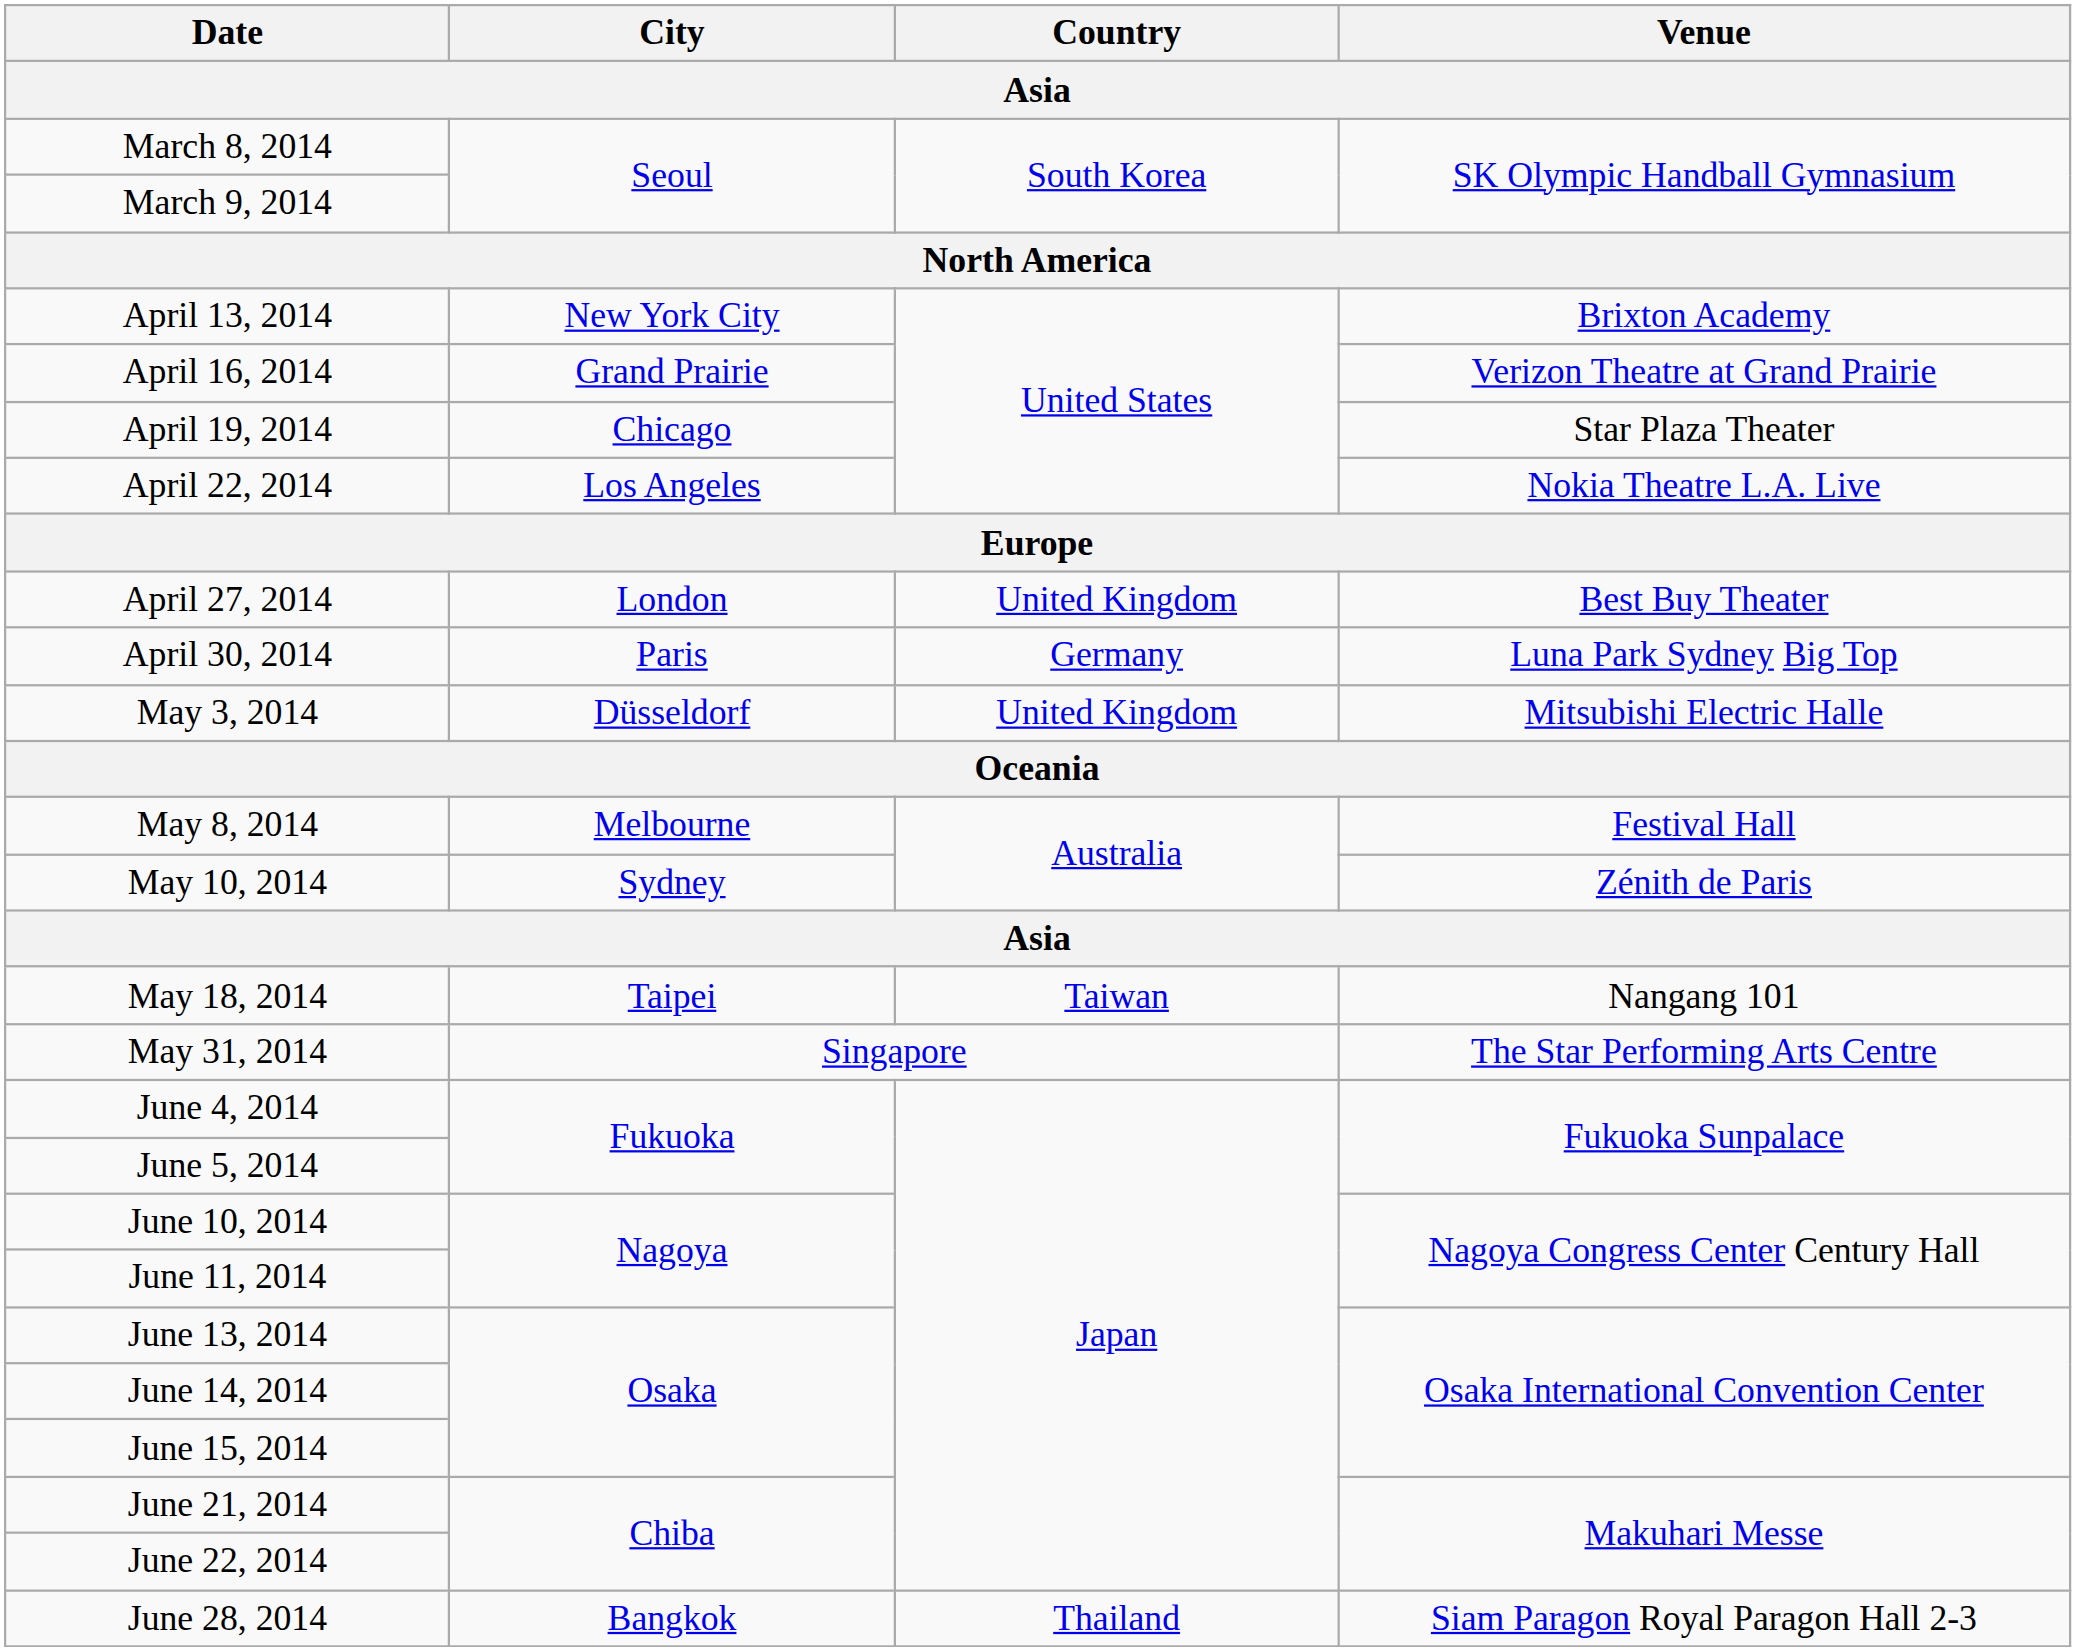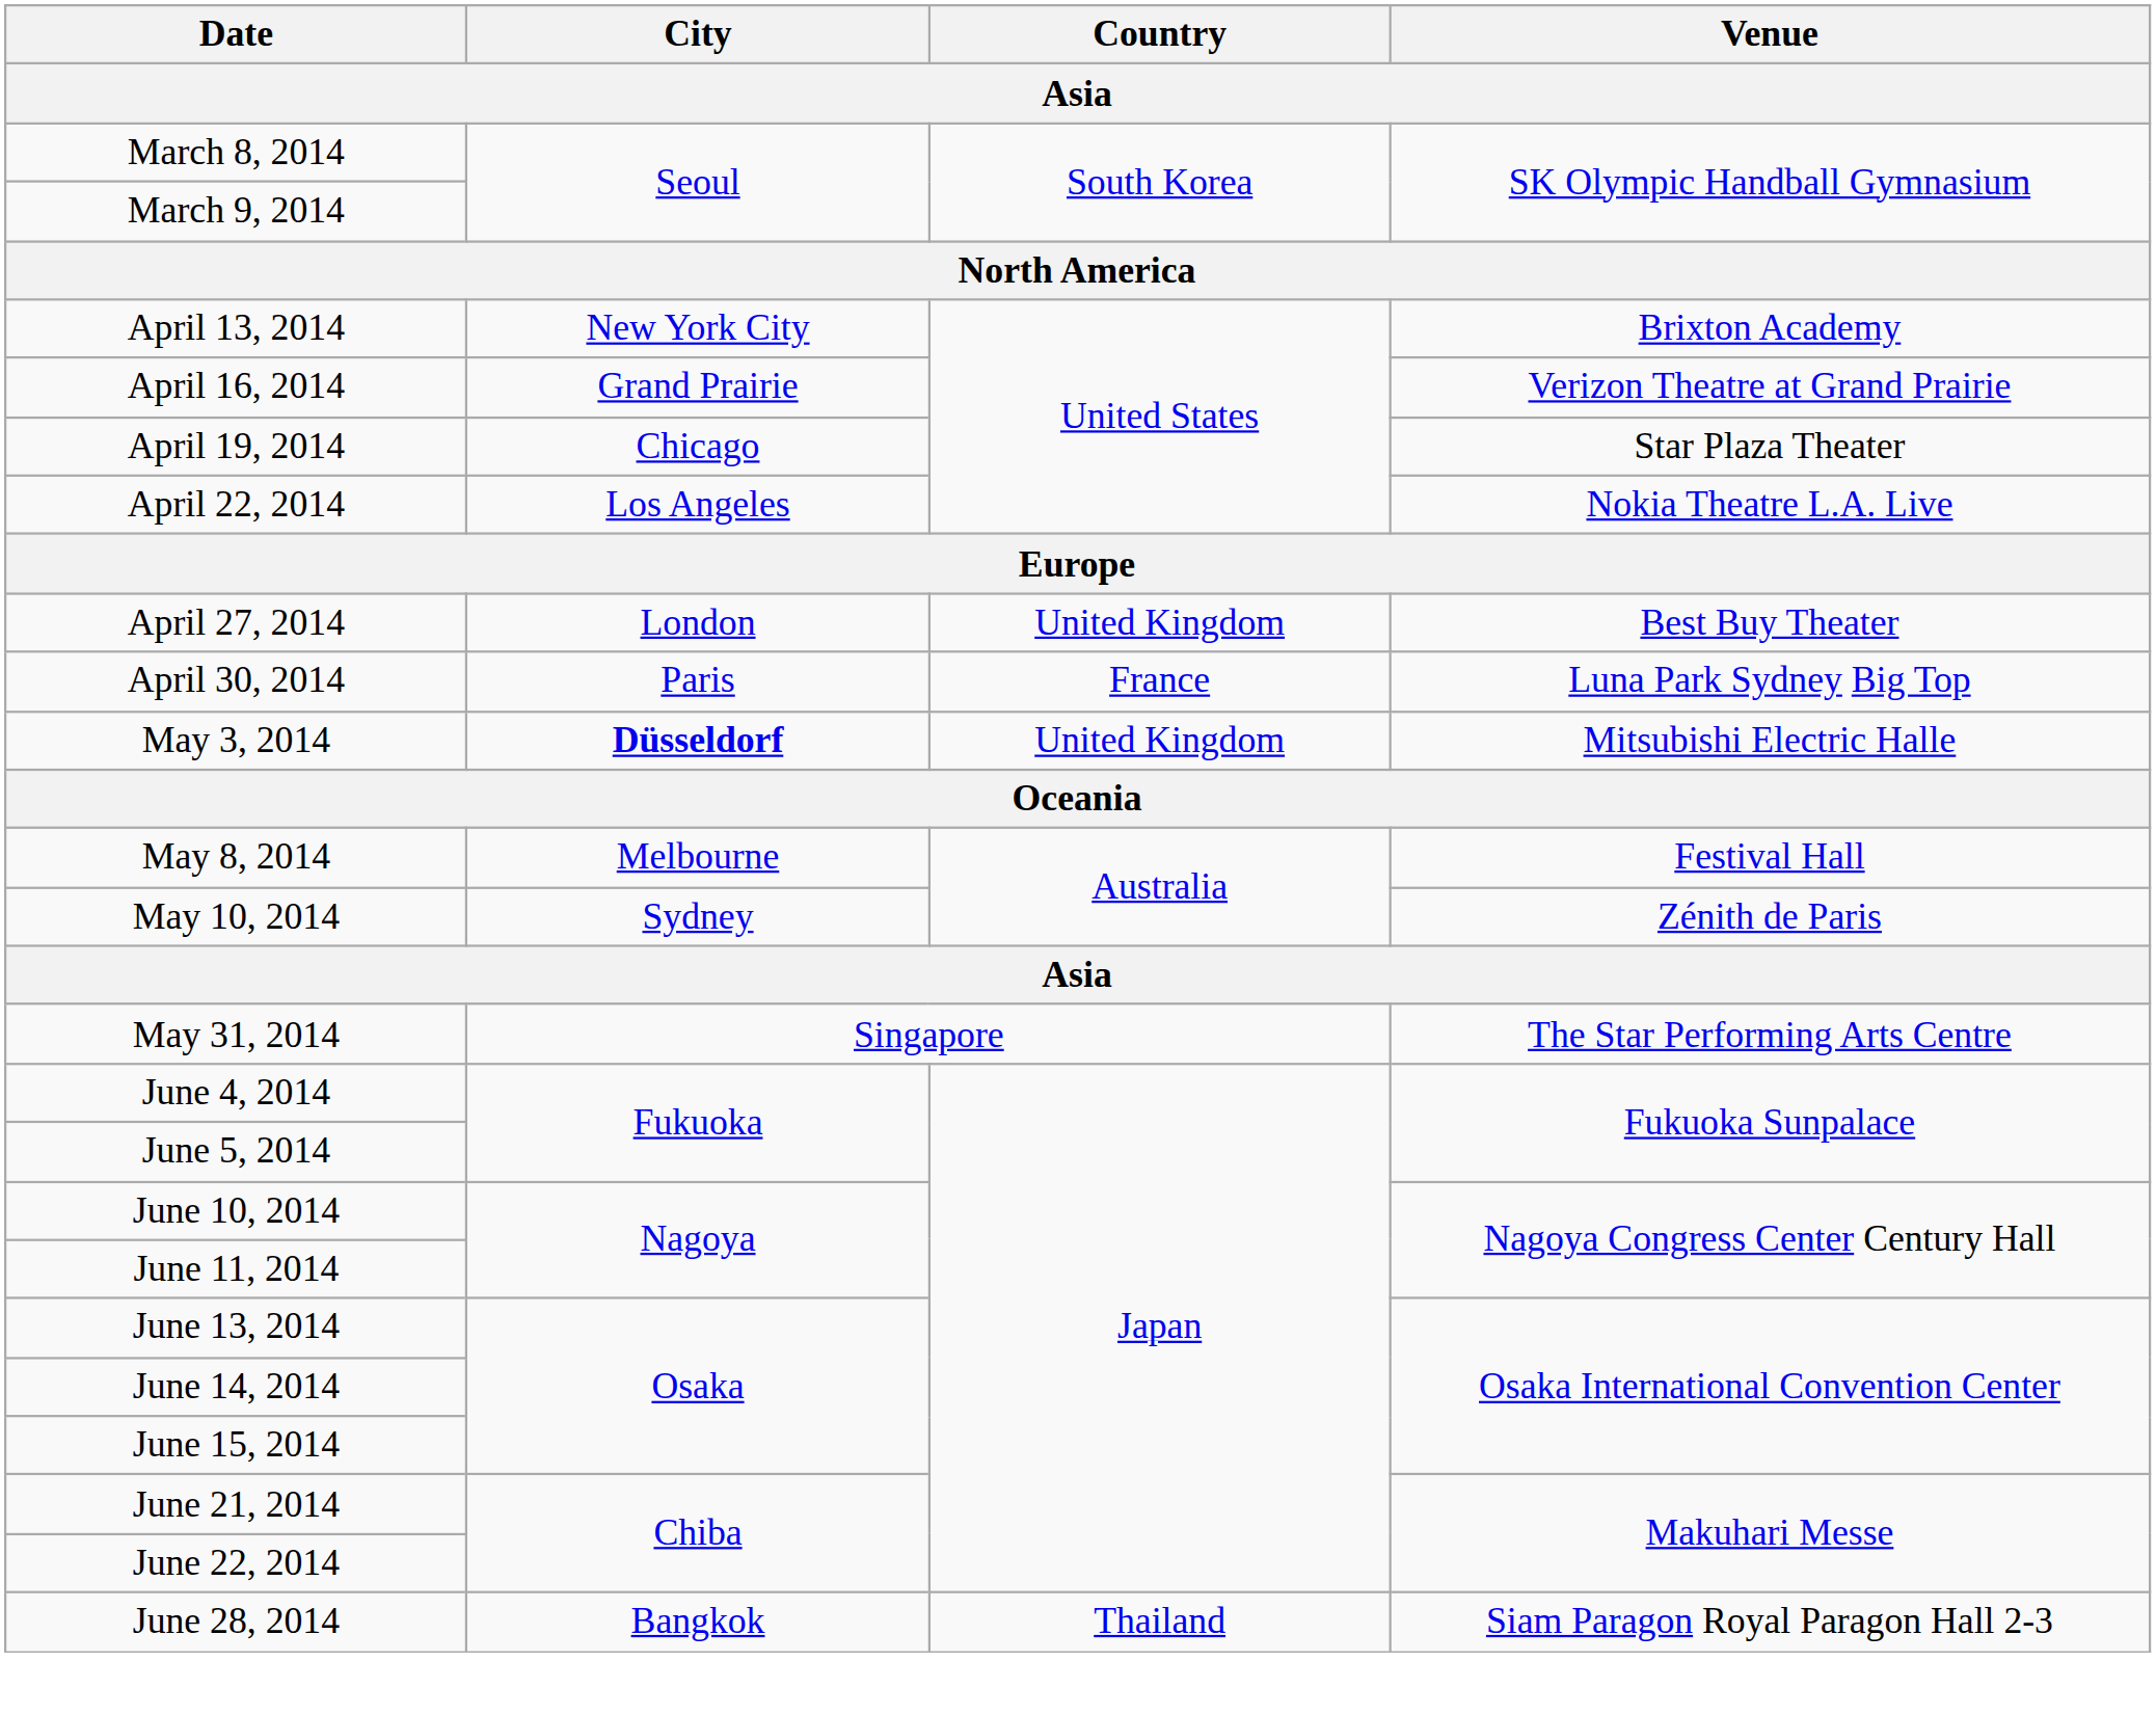April 30, 2014 | Country: Germany -> France
May 3, 2014 | City: normal -> bold
- row: May 18, 2014 | Taipei | Taiwan | Nangang 101
